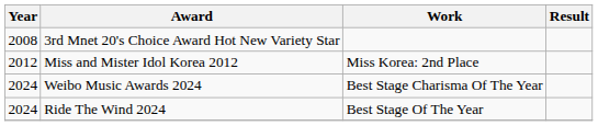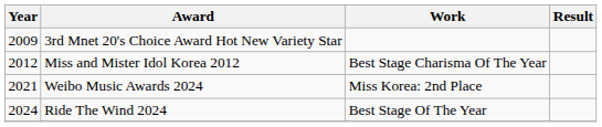3rd Mnet 20's Choice Award Hot New Variety Star | Year: 2008 -> 2009
Miss and Mister Idol Korea 2012 | Work: Miss Korea: 2nd Place -> Best Stage Charisma Of The Year
Weibo Music Awards 2024 | Year: 2024 -> 2021
Weibo Music Awards 2024 | Work: Best Stage Charisma Of The Year -> Miss Korea: 2nd Place
